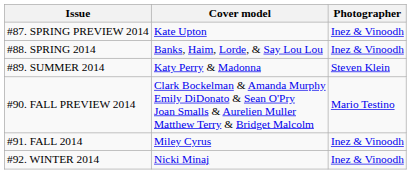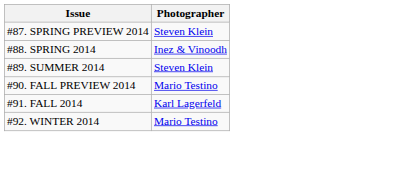- column: Cover model | Kate Upton | Banks, Haim, Lorde, & Say Lou Lou | Katy Perry & Madonna | Clark Bockelman & Amanda Murphy Emily DiDonato & Sean O'Pry Joan Smalls & Aurelien Muller Matthew Terry & Bridget Malcolm | Miley Cyrus | Nicki Minaj
#87. SPRING PREVIEW 2014 | Photographer: Inez & Vinoodh -> Steven Klein
#91. FALL 2014 | Photographer: Inez & Vinoodh -> Karl Lagerfeld
#92. WINTER 2014 | Photographer: Inez & Vinoodh -> Mario Testino
